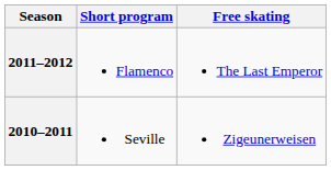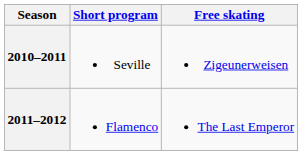rows swapped: 2011–2012 <-> 2010–2011
